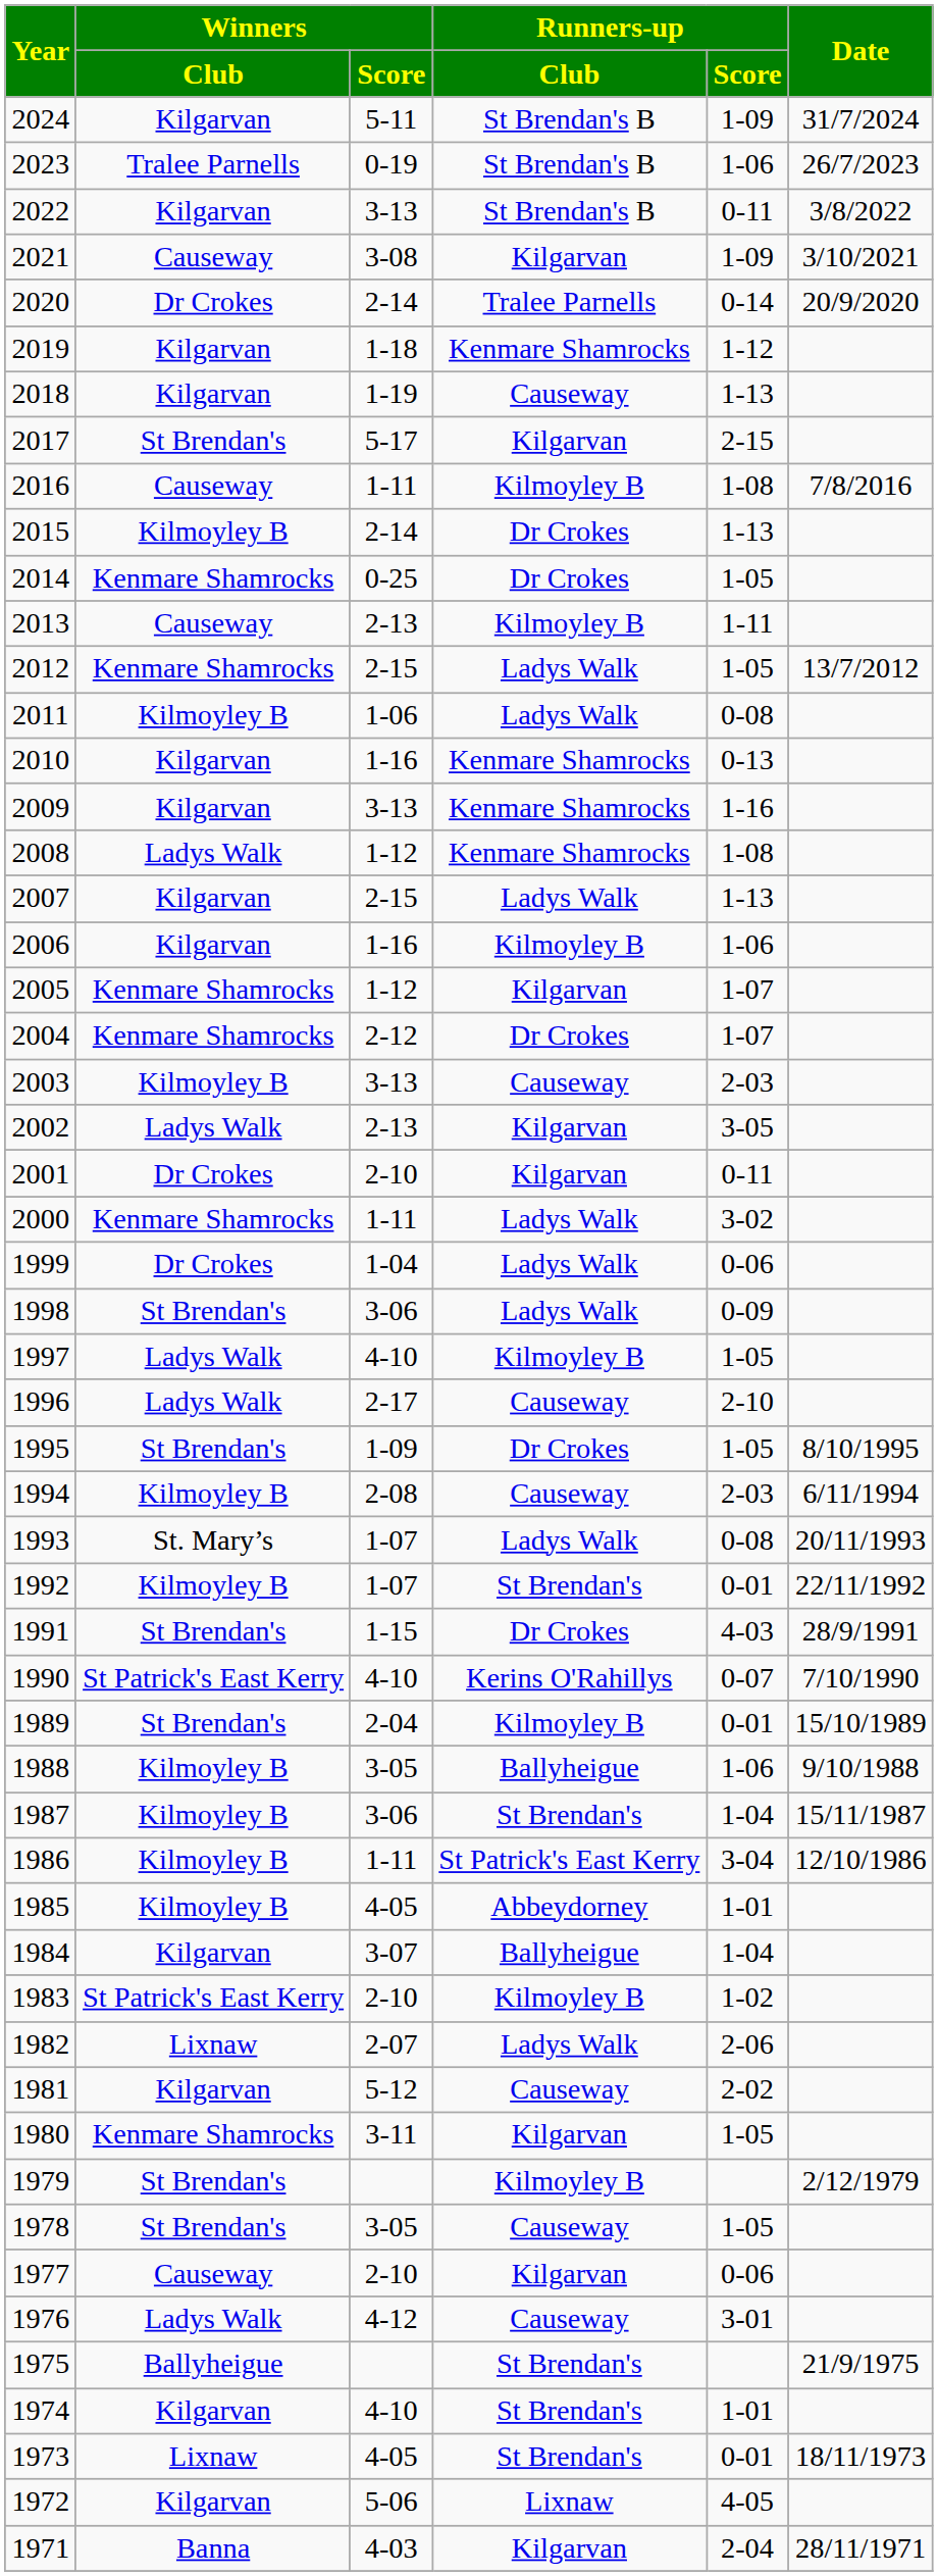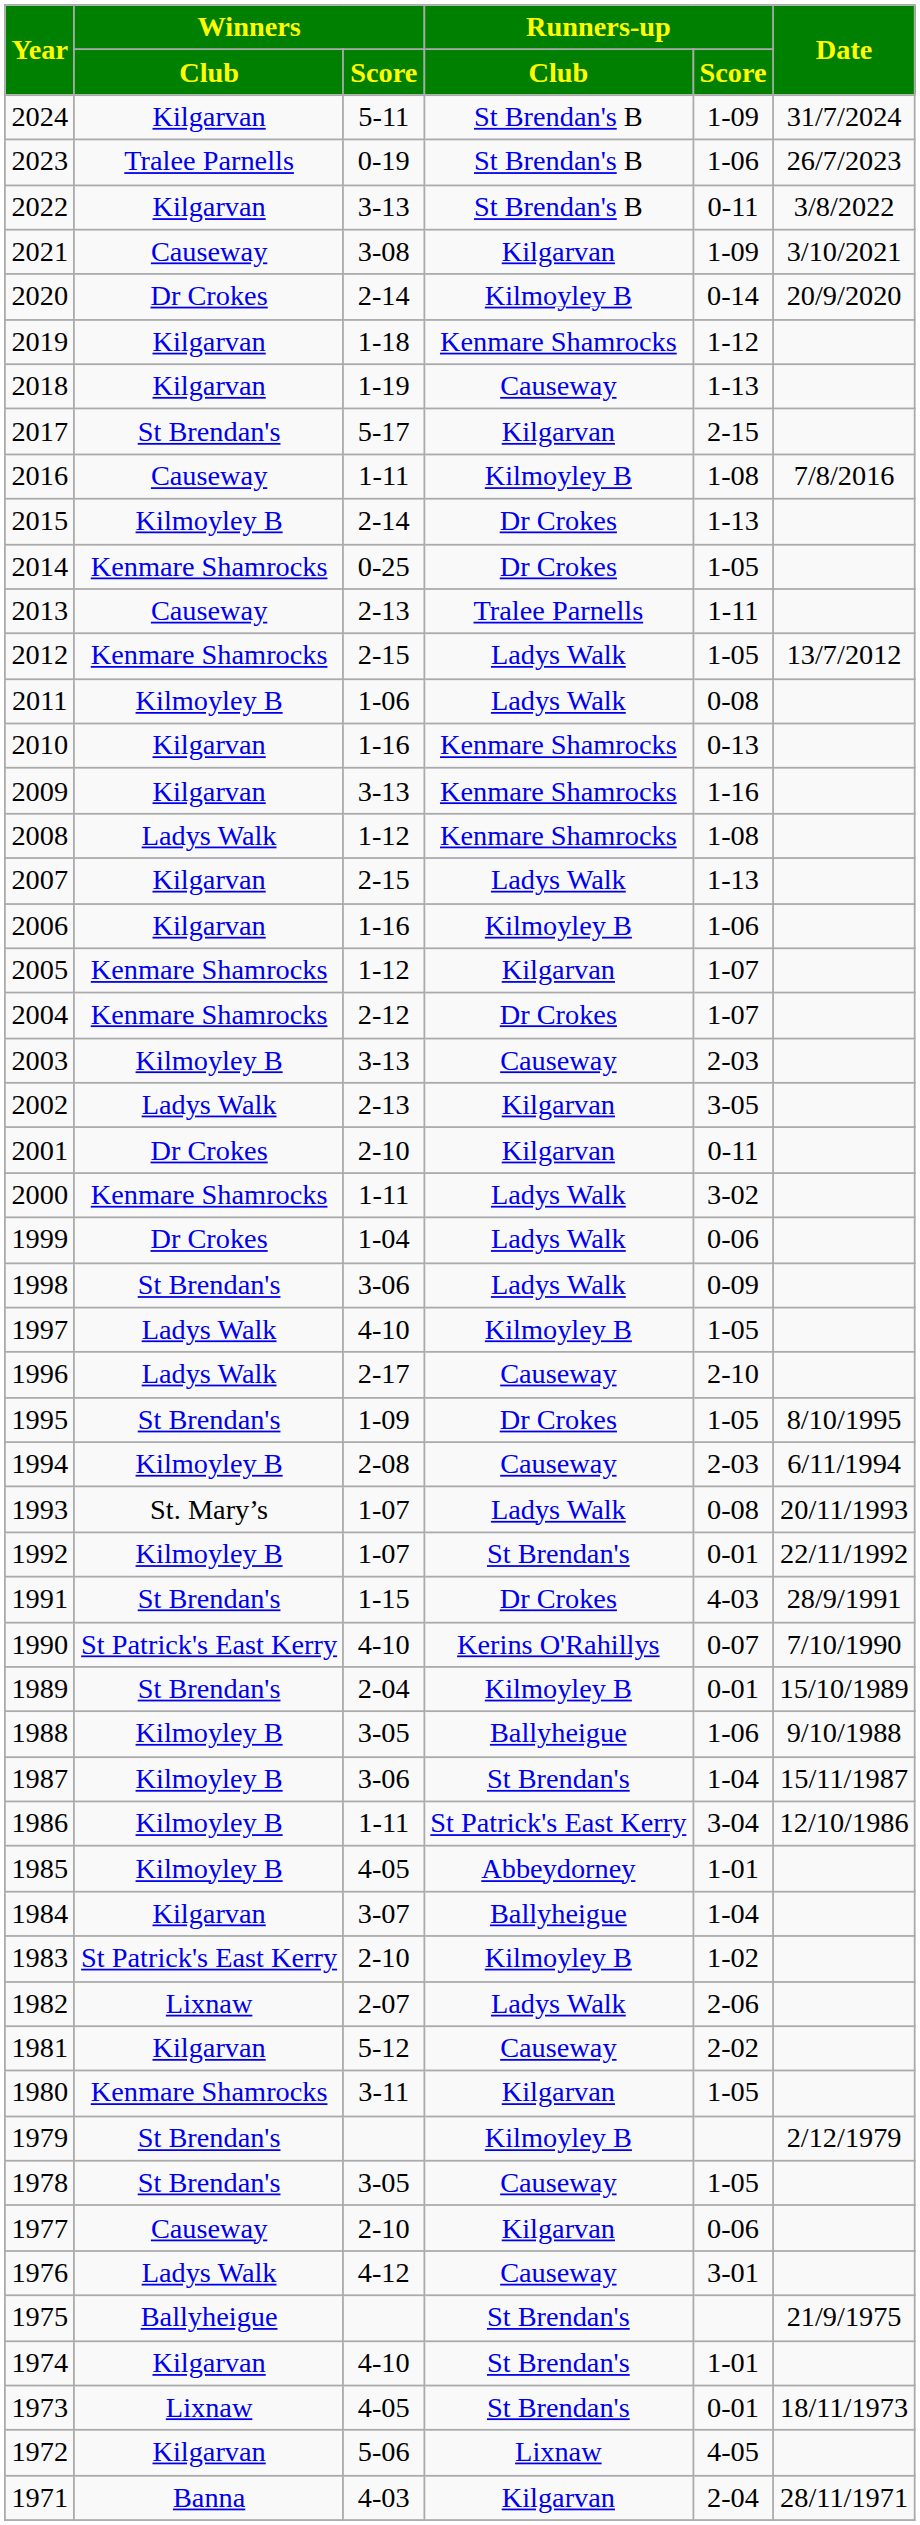2020 | Runners-up / Club: Tralee Parnells -> Kilmoyley B
2013 | Runners-up / Club: Kilmoyley B -> Tralee Parnells
